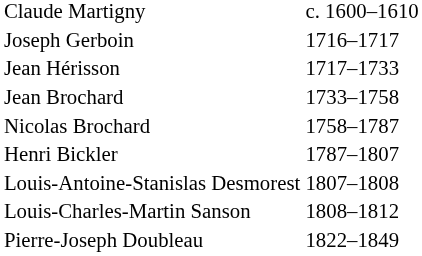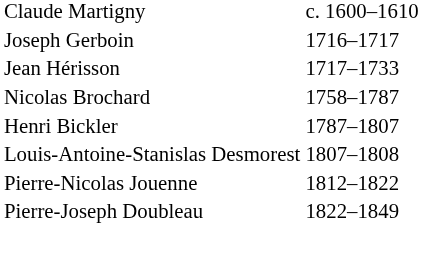- row: Jean Brochard | 1733–1758
- row: Louis-Charles-Martin Sanson | 1808–1812
+ row: Pierre-Nicolas Jouenne | 1812–1822
